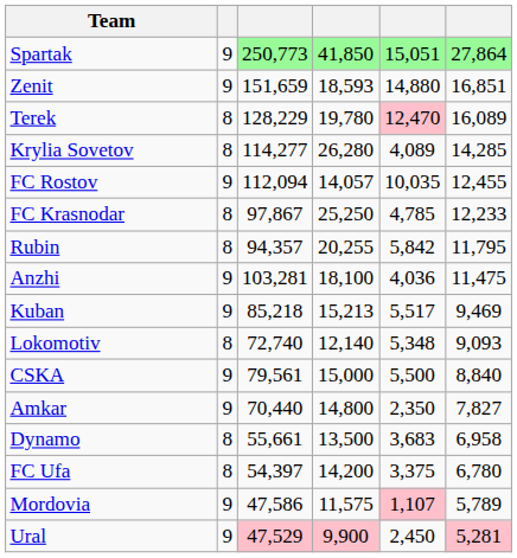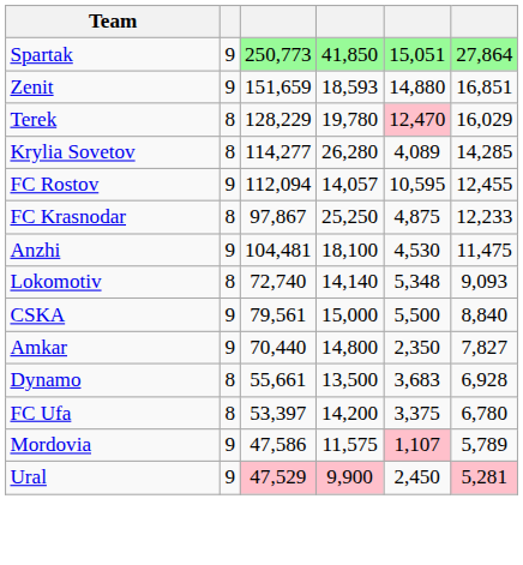Terek | column 6: 16,089 -> 16,029
FC Rostov | column 5: 10,035 -> 10,595
FC Krasnodar | column 5: 4,785 -> 4,875
- row: Rubin | 8 | 94,357 | 20,255 | 5,842 | 11,795
Anzhi | column 3: 103,281 -> 104,481
Anzhi | column 5: 4,036 -> 4,530
- row: Kuban | 9 | 85,218 | 15,213 | 5,517 | 9,469
Lokomotiv | column 4: 12,140 -> 14,140
Dynamo | column 6: 6,958 -> 6,928
FC Ufa | column 3: 54,397 -> 53,397
